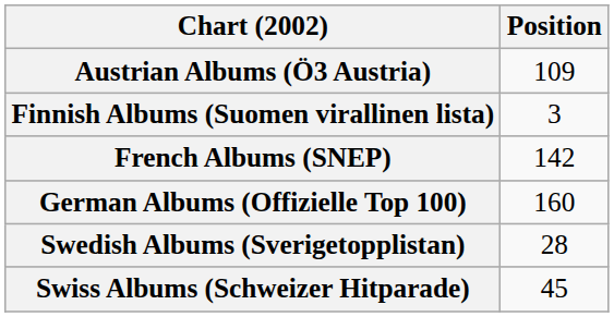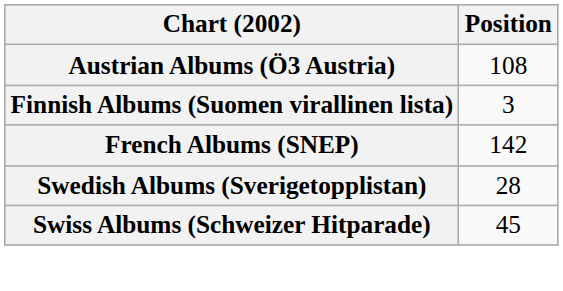Austrian Albums (Ö3 Austria) | Position: 109 -> 108
- row: German Albums (Offizielle Top 100) | 160
